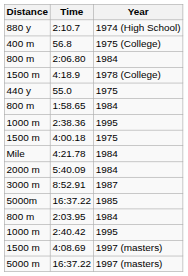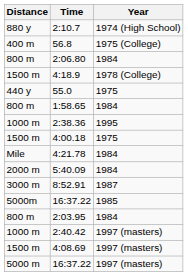2:40.42 | Year: 1995 -> 1997 (masters)
